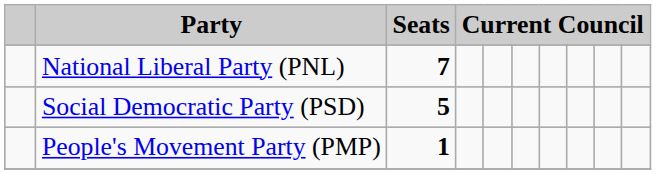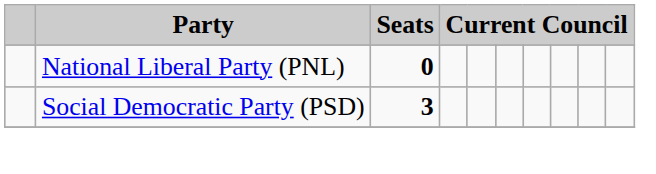National Liberal Party (PNL) | Seats: 7 -> 0
Social Democratic Party (PSD) | Seats: 5 -> 3
- row: People's Movement Party (PMP) | 1
